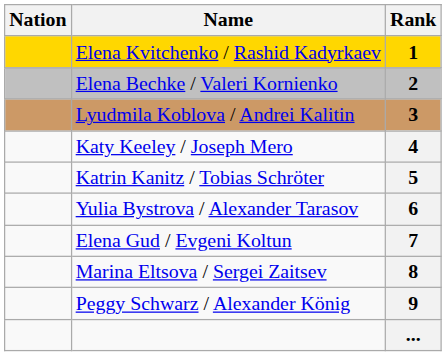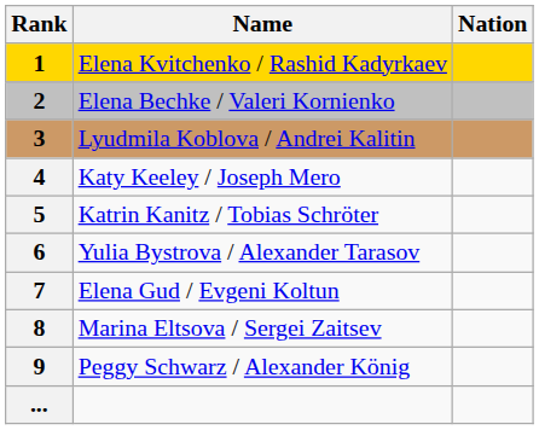columns swapped: Rank <-> Nation
